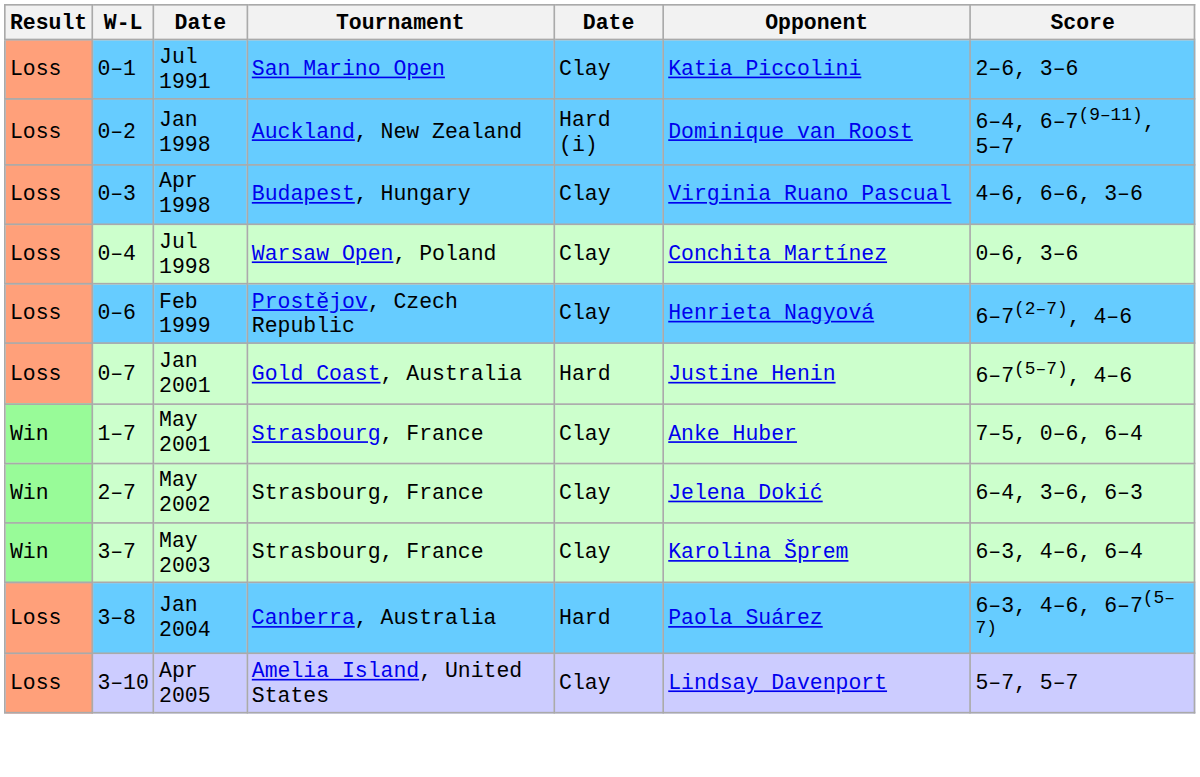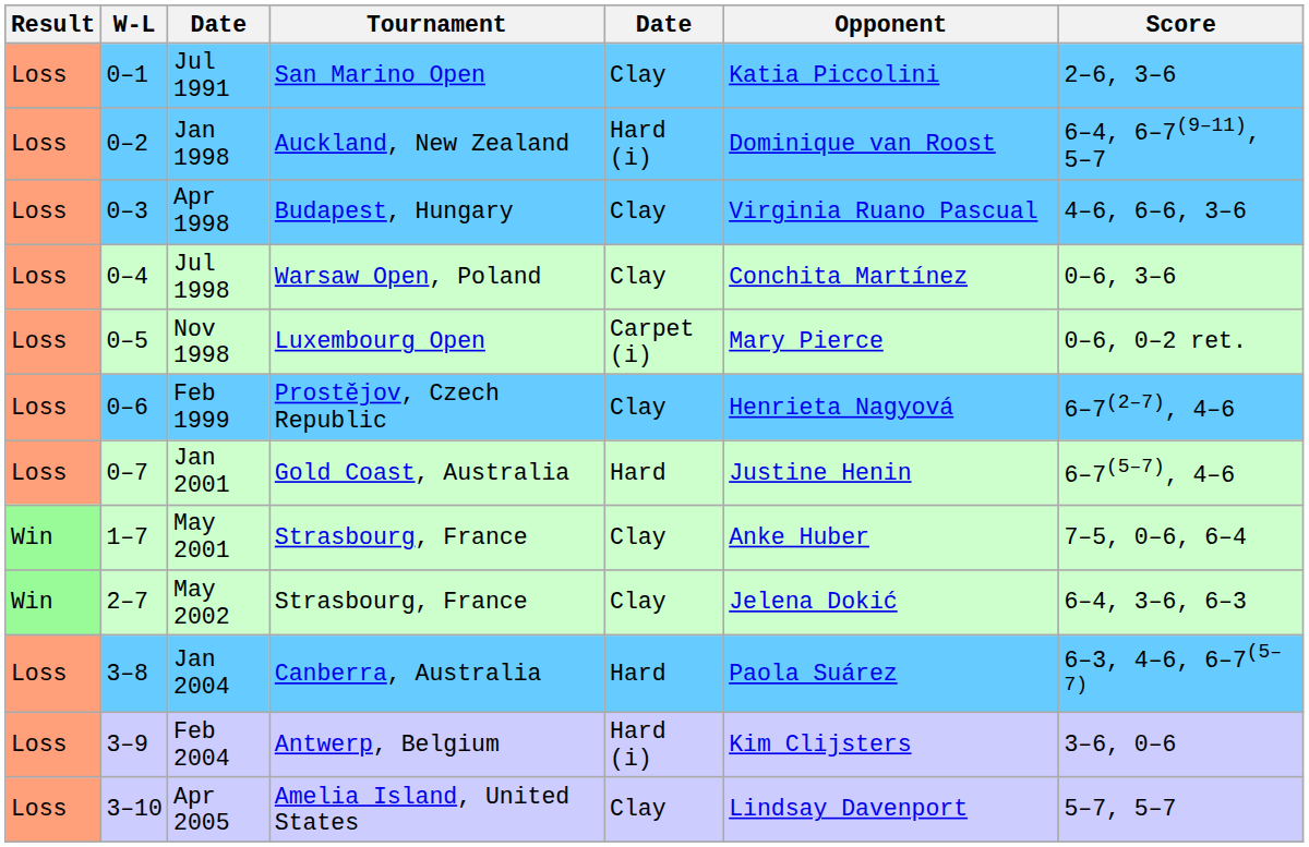+ row: Loss | 0–5 | Nov 1998 | Luxembourg Open | Carpet (i) | Mary Pierce | 0–6, 0–2 ret.
- row: Win | 3–7 | May 2003 | Strasbourg, France | Clay | Karolina Šprem | 6–3, 4–6, 6–4
+ row: Loss | 3–9 | Feb 2004 | Antwerp, Belgium | Hard (i) | Kim Clijsters | 3–6, 0–6
